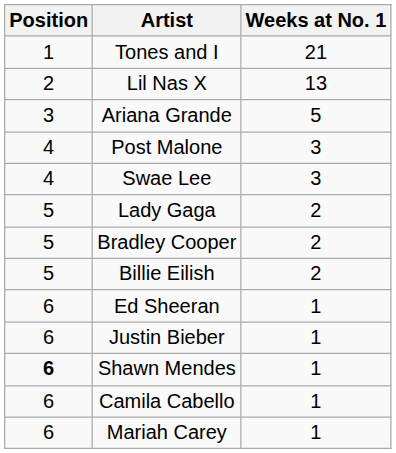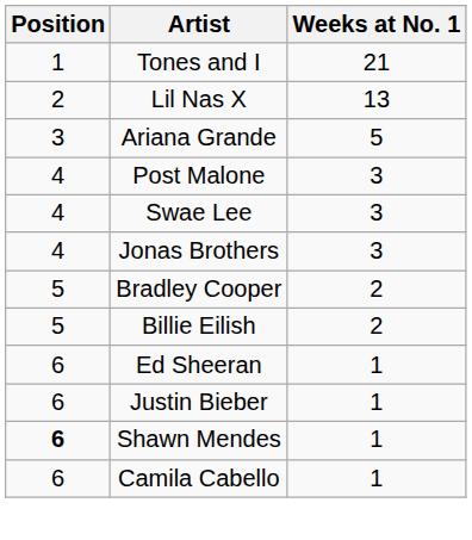+ row: 4 | Jonas Brothers | 3
- row: 5 | Lady Gaga | 2
- row: 6 | Mariah Carey | 1
